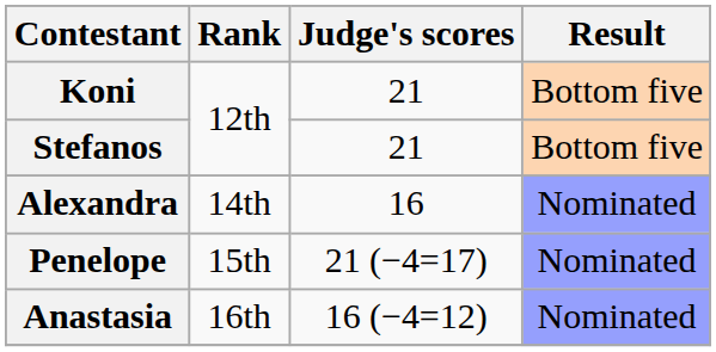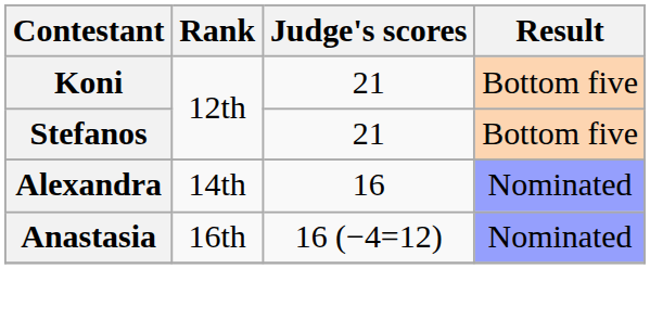- row: Penelope | 15th | 21 (−4=17) | Nominated
